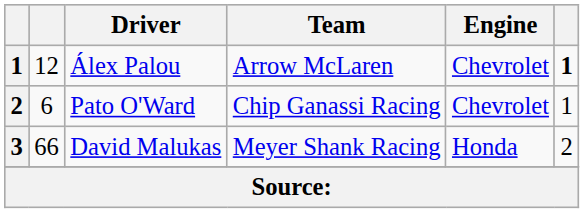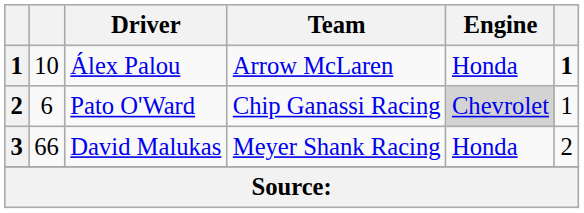Álex Palou | column 2: 12 -> 10
Álex Palou | Engine: Chevrolet -> Honda
Pato O'Ward | Engine: no background -> lightgrey background
